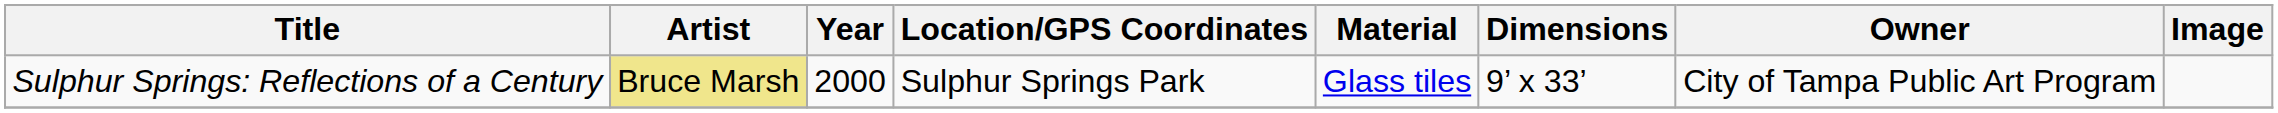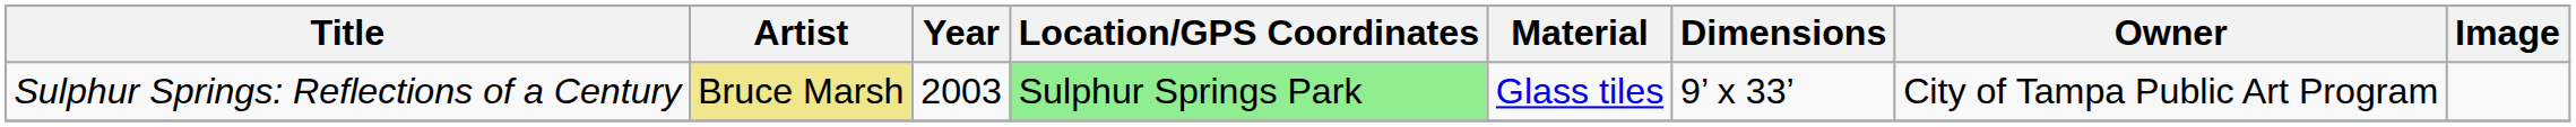Sulphur Springs: Reflections of a Century | Year: 2000 -> 2003
Sulphur Springs: Reflections of a Century | Location/GPS Coordinates: no background -> lightgreen background
